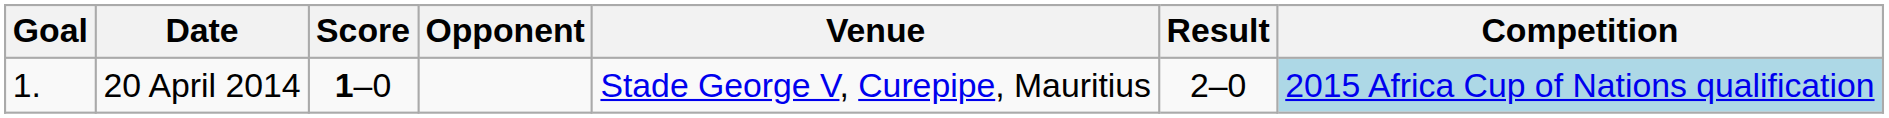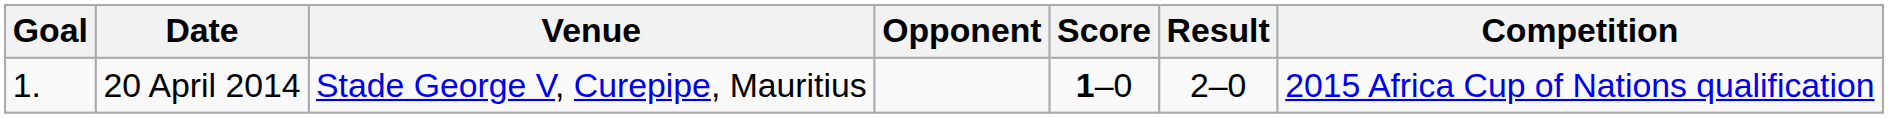columns swapped: Venue <-> Score
20 April 2014 | Competition: lightblue background -> no background
